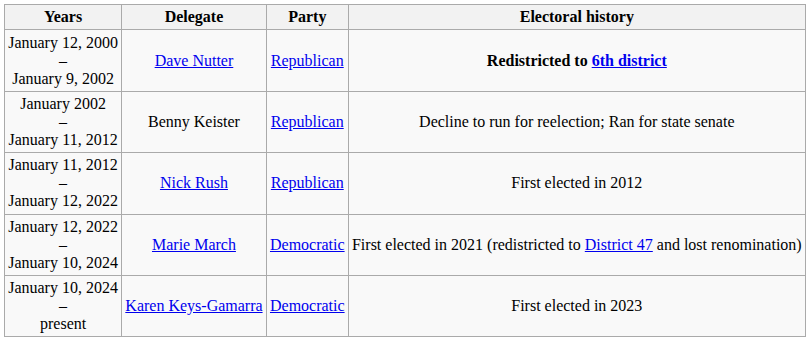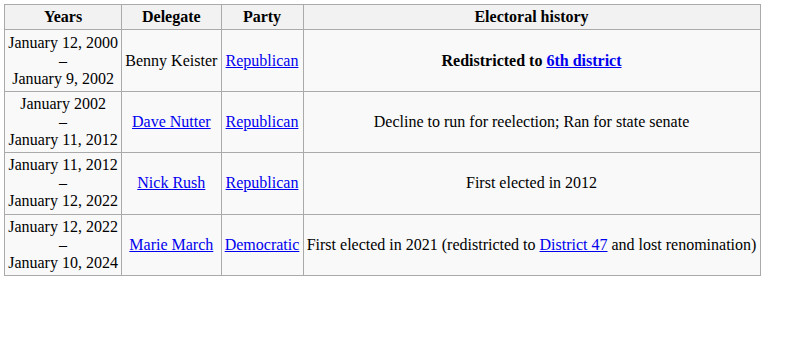January 12, 2000 – January 9, 2002 | Delegate: Dave Nutter -> Benny Keister
January 2002 – January 11, 2012 | Delegate: Benny Keister -> Dave Nutter
- row: January 10, 2024 – present | Karen Keys-Gamarra | Democratic | First elected in 2023
